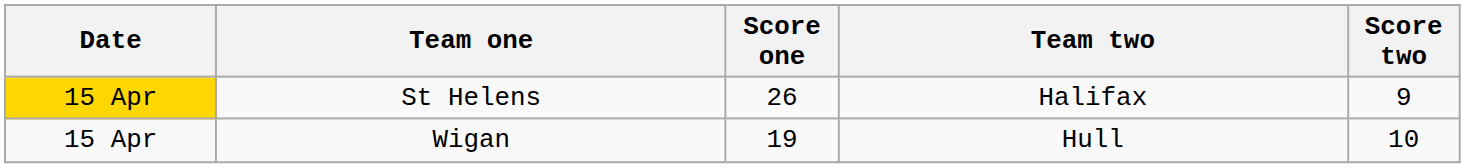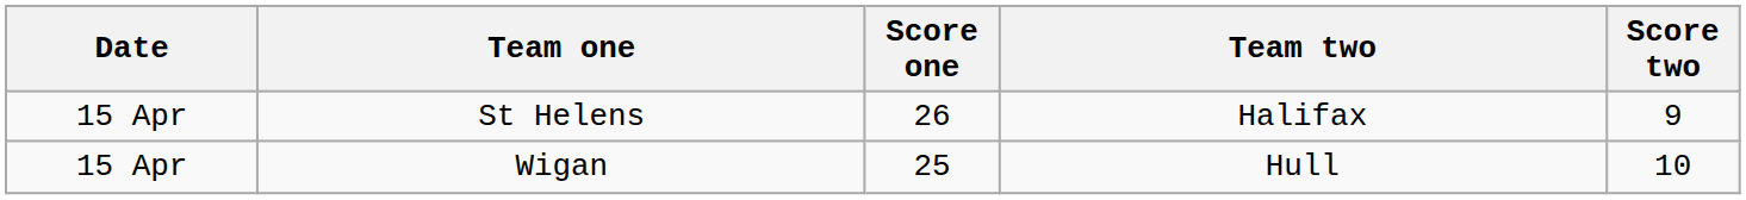St Helens | Date: gold background -> no background
Wigan | Score one: 19 -> 25
